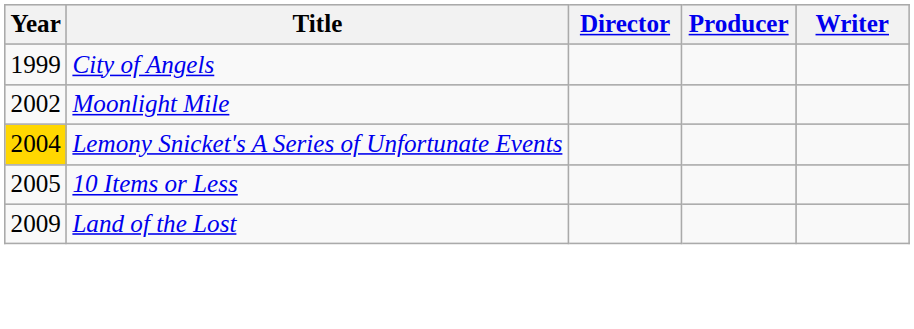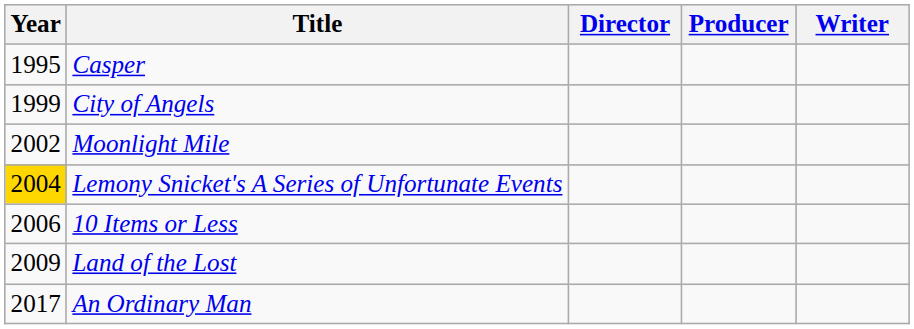+ row: 1995 | Casper
10 Items or Less | Year: 2005 -> 2006
+ row: 2017 | An Ordinary Man
